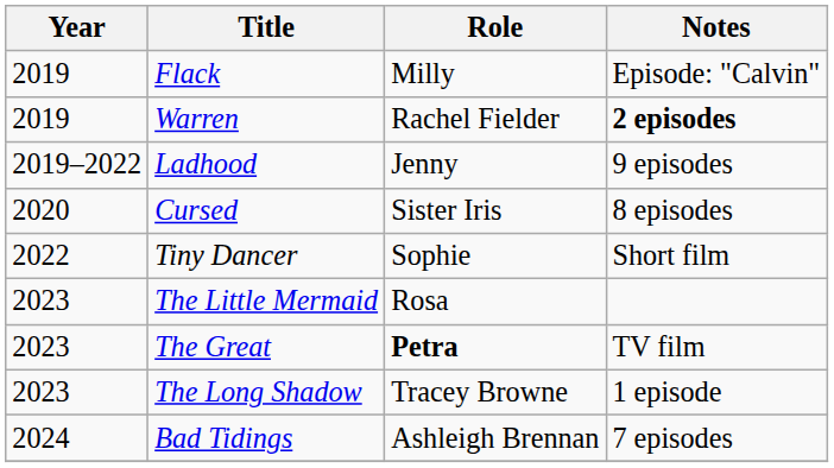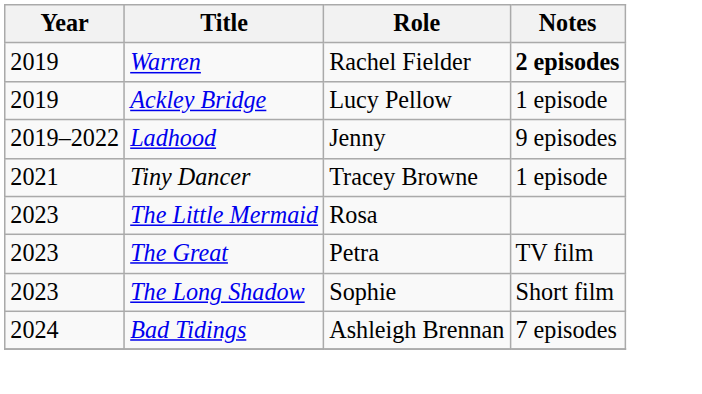- row: 2019 | Flack | Milly | Episode: "Calvin"
+ row: 2019 | Ackley Bridge | Lucy Pellow | 1 episode
- row: 2020 | Cursed | Sister Iris | 8 episodes
Tiny Dancer | Year: 2022 -> 2021
Tiny Dancer | Role: Sophie -> Tracey Browne
Tiny Dancer | Notes: Short film -> 1 episode
The Great | Role: bold -> normal
The Long Shadow | Role: Tracey Browne -> Sophie
The Long Shadow | Notes: 1 episode -> Short film
